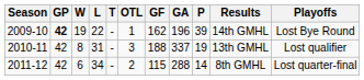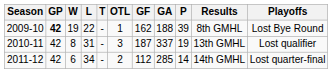2009-10 | GA: 196 -> 188
2009-10 | Results: 14th GMHL -> 8th GMHL
2010-11 | GF: 188 -> 187
2011-12 | GF: 115 -> 112
2011-12 | GA: 288 -> 285
2011-12 | Results: 8th GMHL -> 14th GMHL
